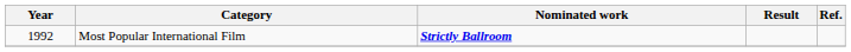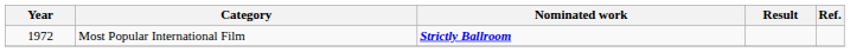Most Popular International Film | Year: 1992 -> 1972
